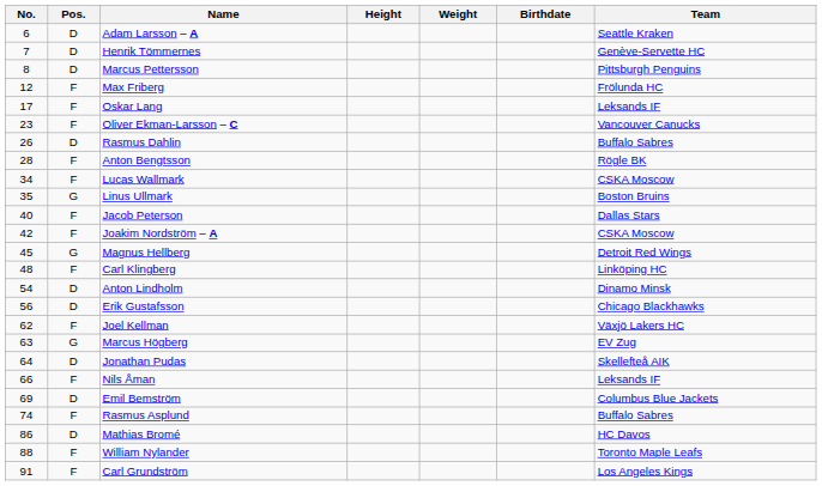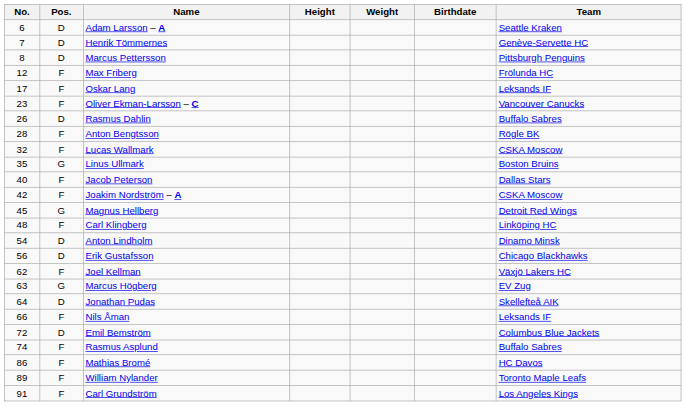Lucas Wallmark | No.: 34 -> 32
Emil Bemström | No.: 69 -> 72
Mathias Bromé | Pos.: D -> F
William Nylander | No.: 88 -> 89
